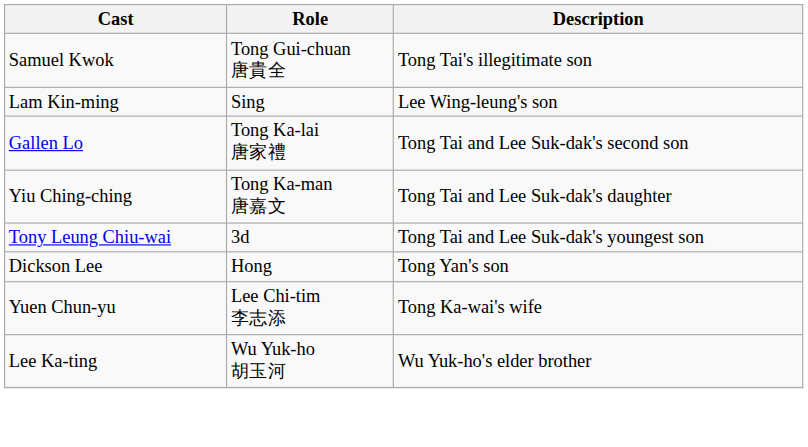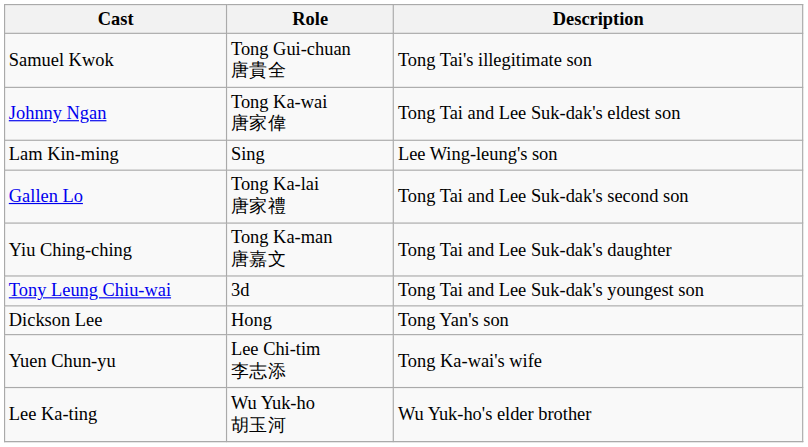+ row: Johnny Ngan | Tong Ka-wai 唐家偉 | Tong Tai and Lee Suk-dak's eldest son
